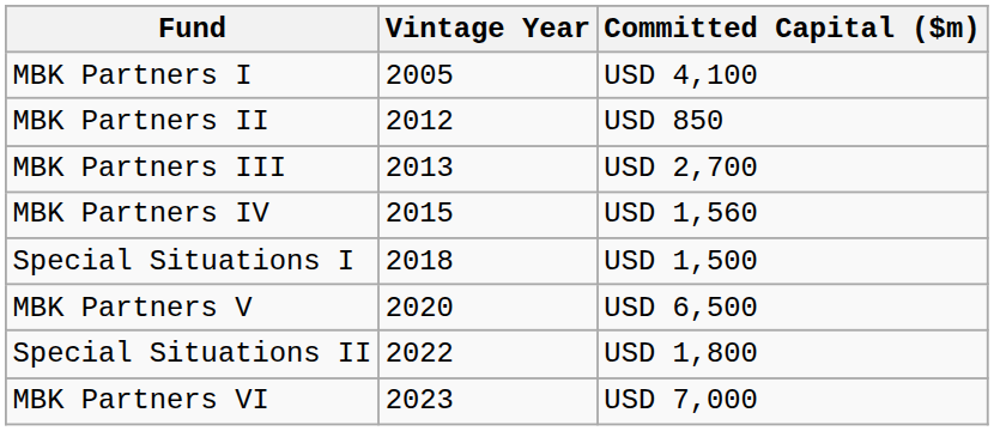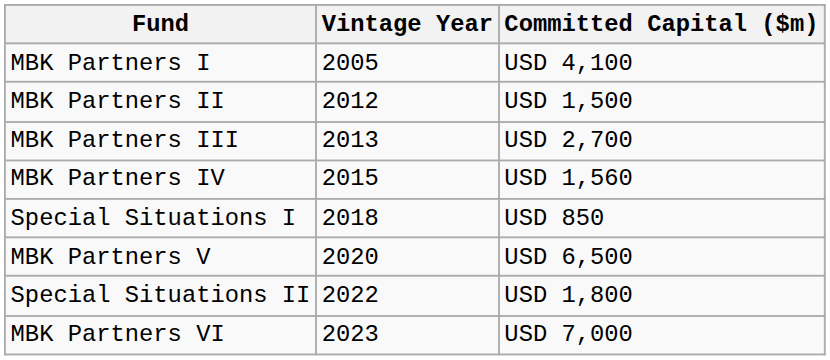MBK Partners II | Committed Capital ($m): USD 850 -> USD 1,500
Special Situations I | Committed Capital ($m): USD 1,500 -> USD 850
